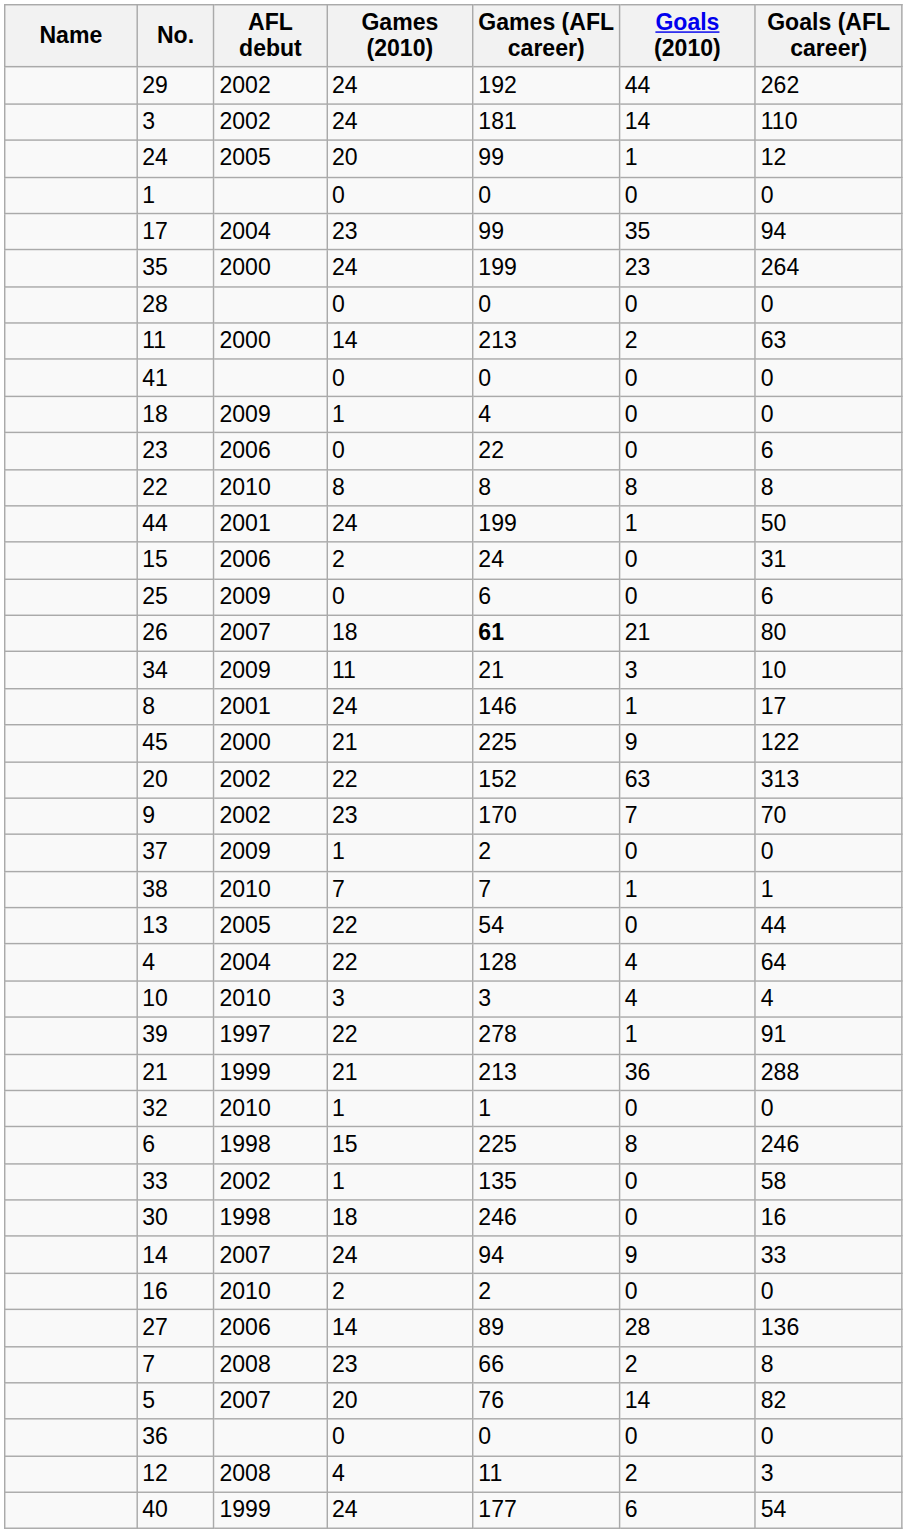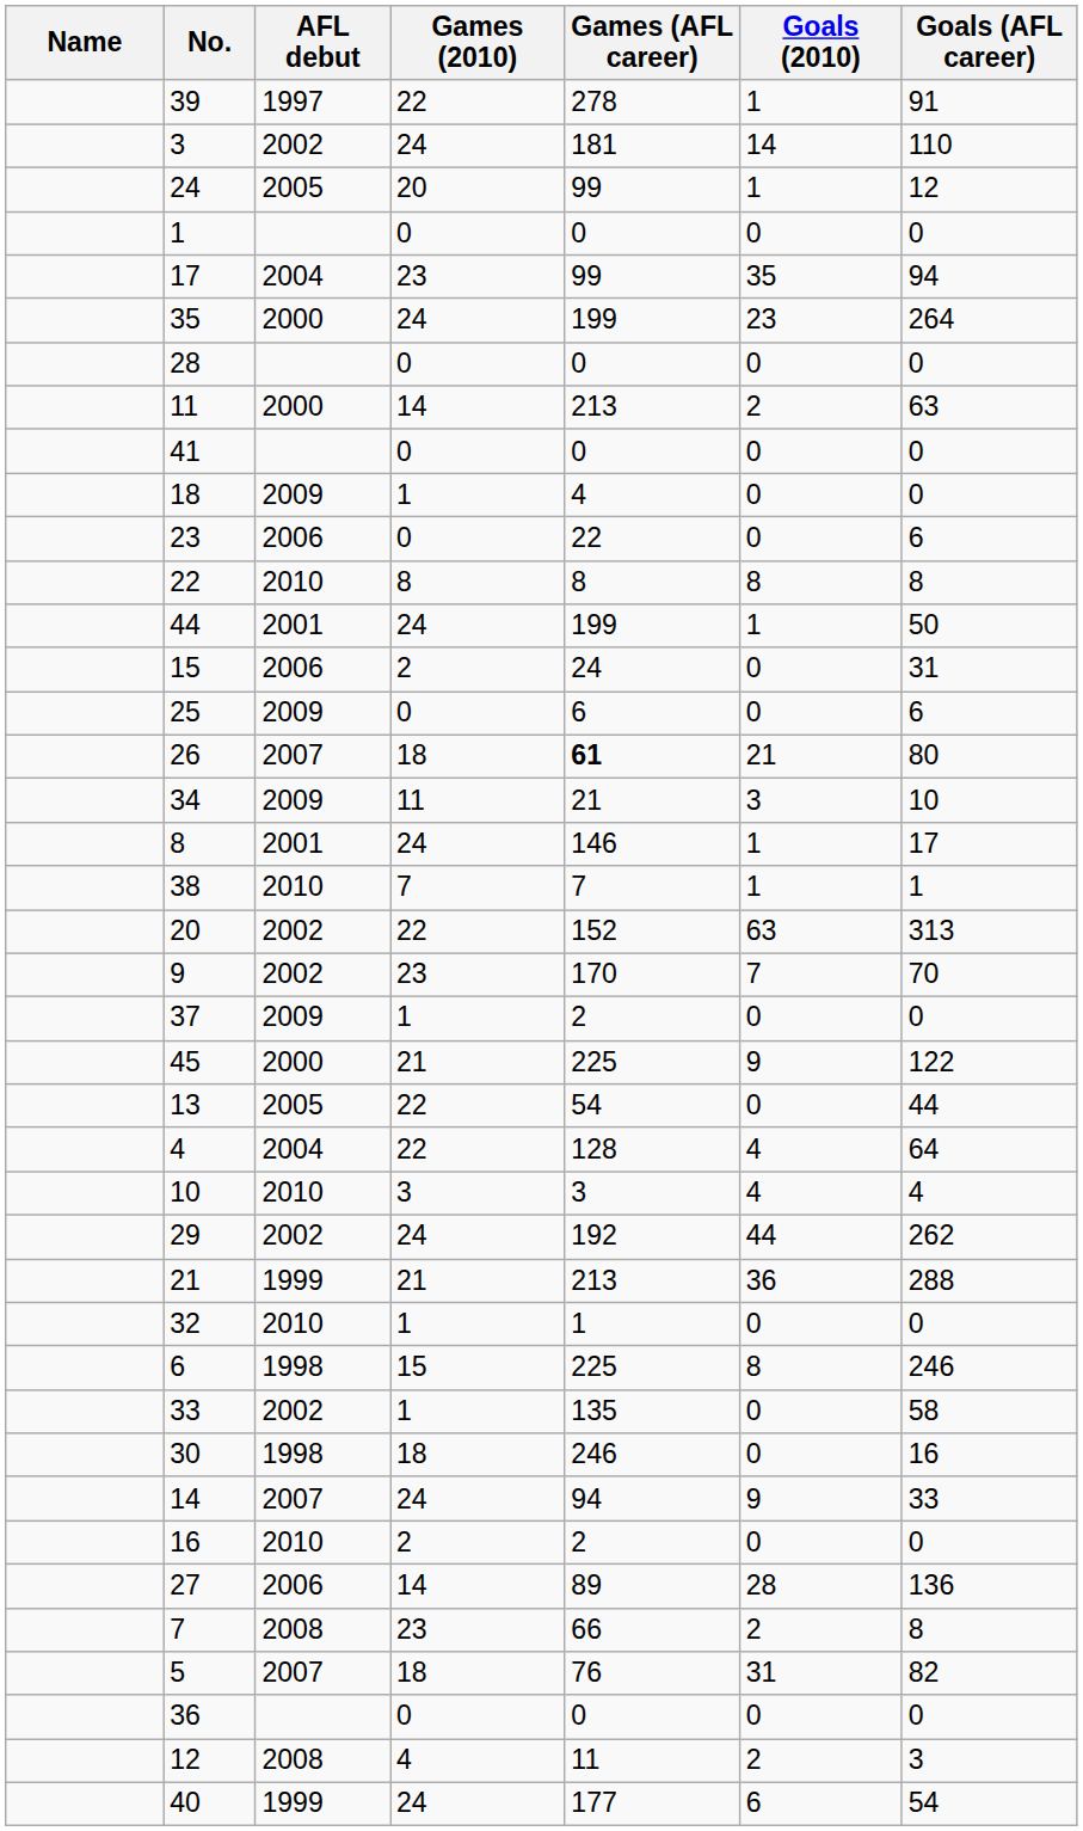rows swapped: 29 <-> 39
rows swapped: 38 <-> 45
5 | Games (2010): 20 -> 18
5 | Goals (2010): 14 -> 31
